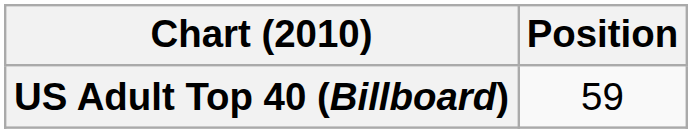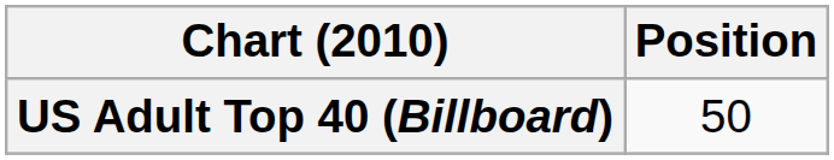US Adult Top 40 (Billboard) | Position: 59 -> 50
